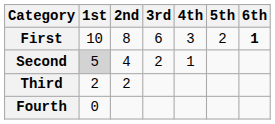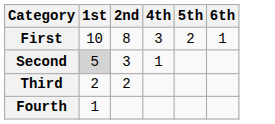- column: 3rd | 6 | 2
First | 6th: bold -> normal
Second | 2nd: 4 -> 3
Fourth | 1st: 0 -> 1
